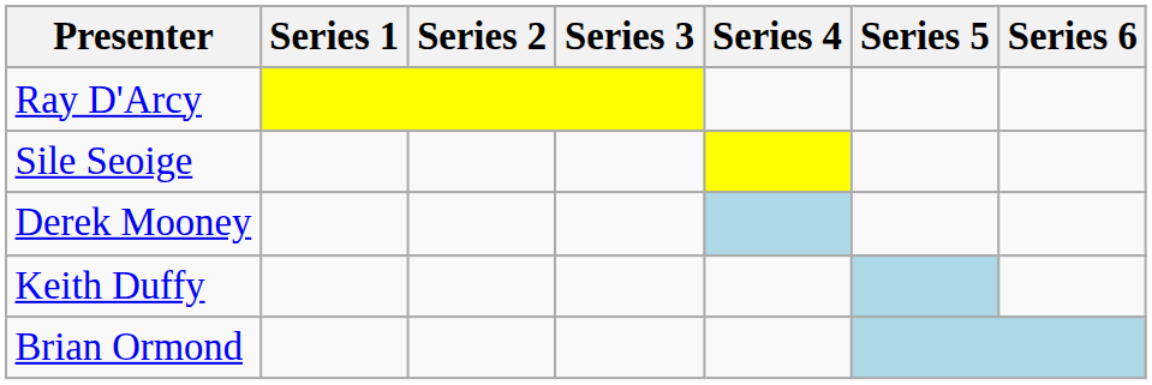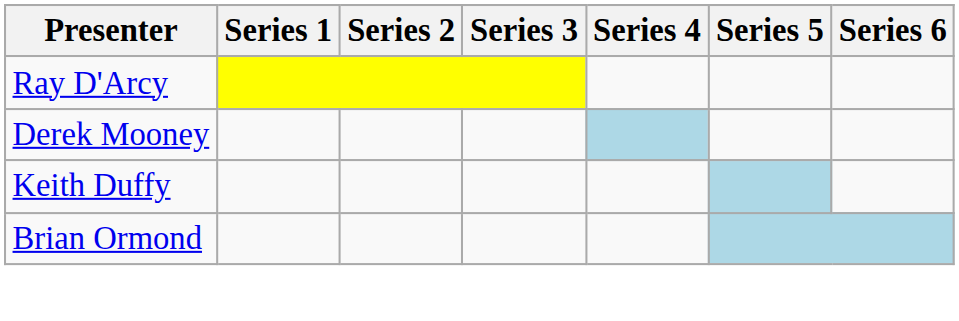- row: Sile Seoige
